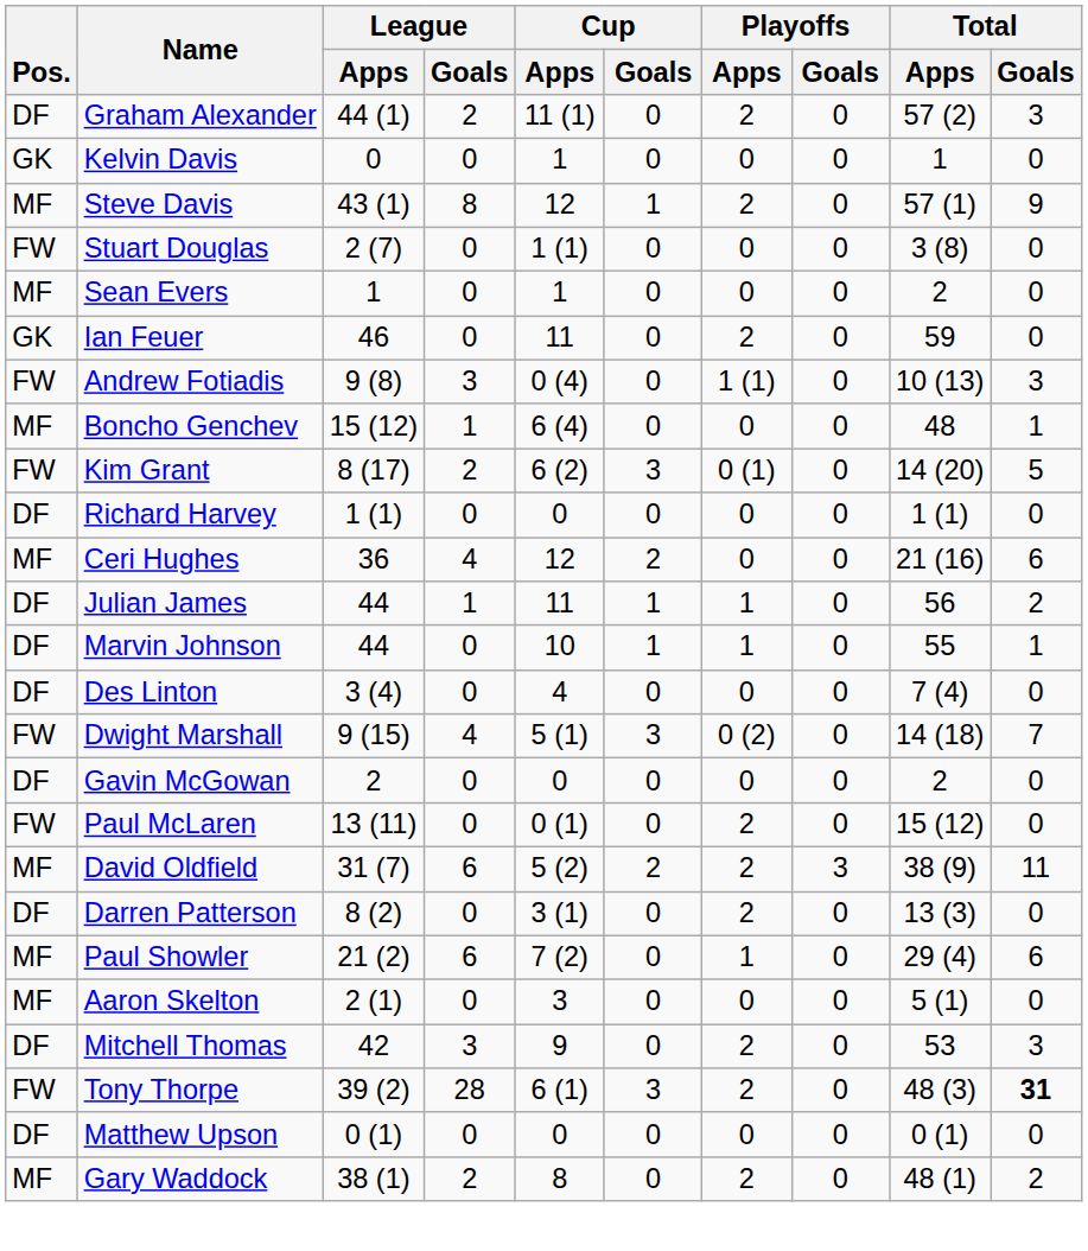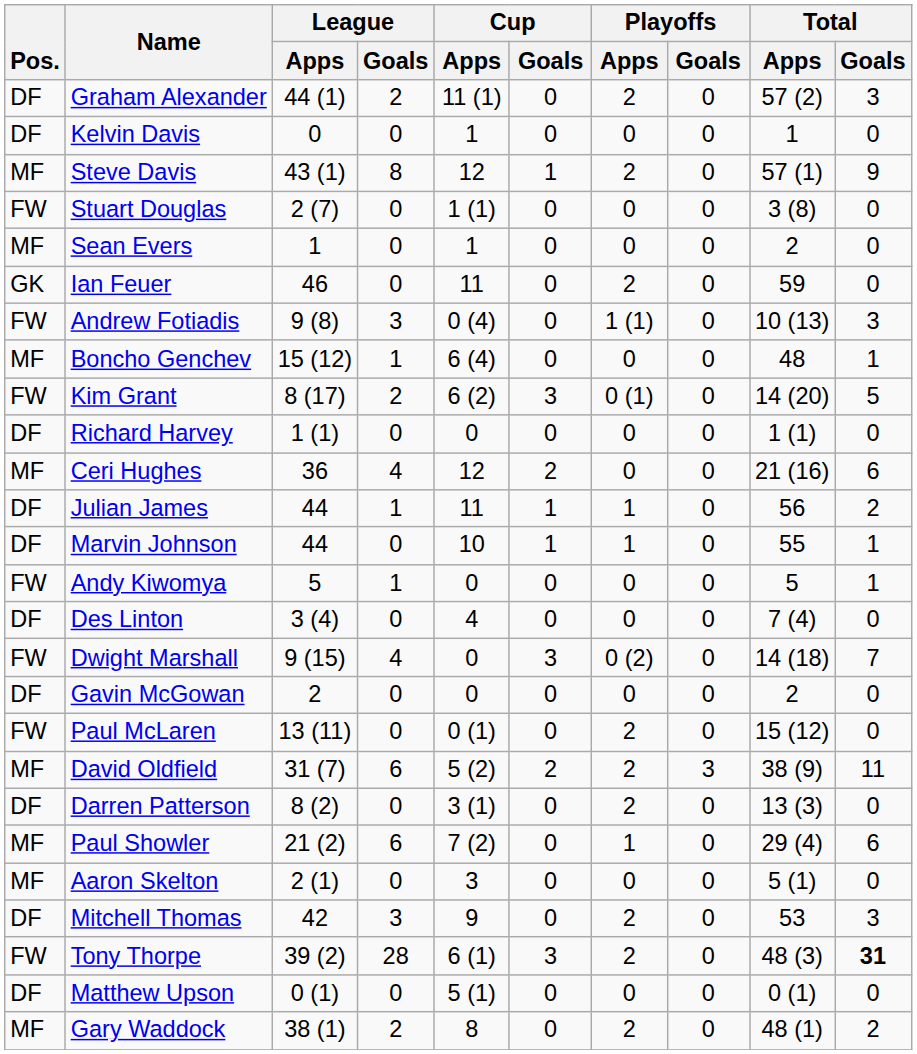Kelvin Davis | Pos.: GK -> DF
+ row: FW | Andy Kiwomya | 5 | 1 | 0 | 0 | 0 | 0 | 5 | 1
Dwight Marshall | Cup / Apps: 5 (1) -> 0
Matthew Upson | Cup / Apps: 0 -> 5 (1)
